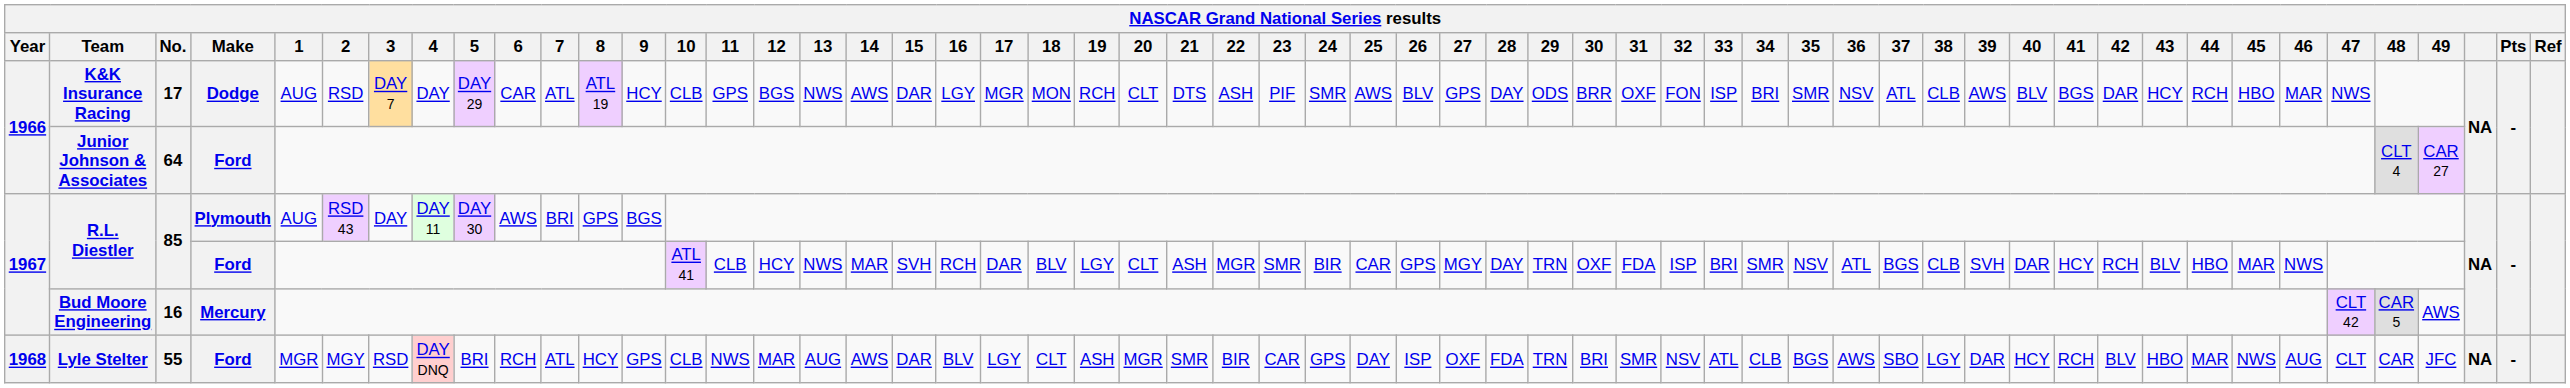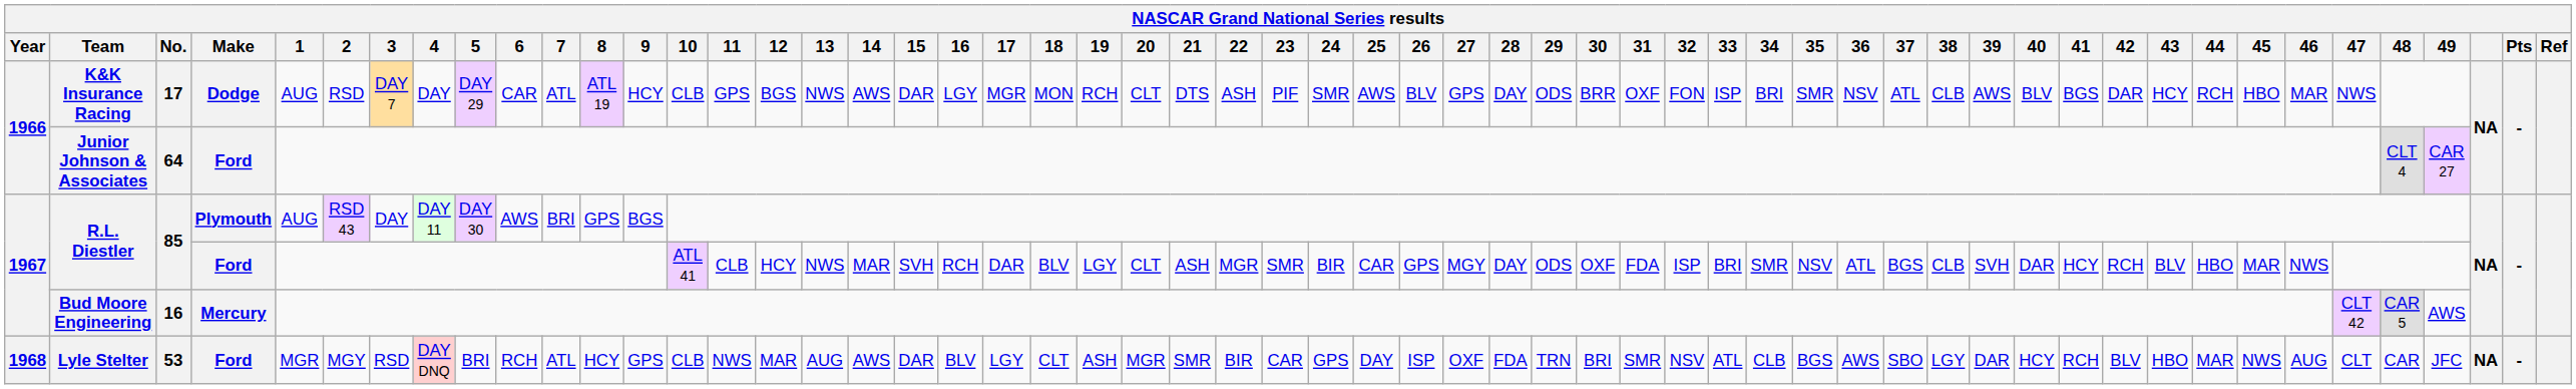R.L. Diestler / Ford | 29: TRN -> ODS
Lyle Stelter | No.: 55 -> 53
